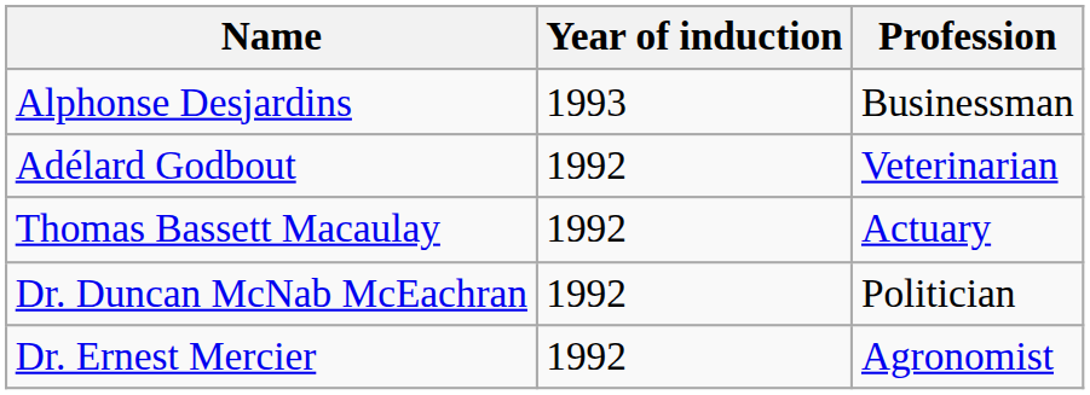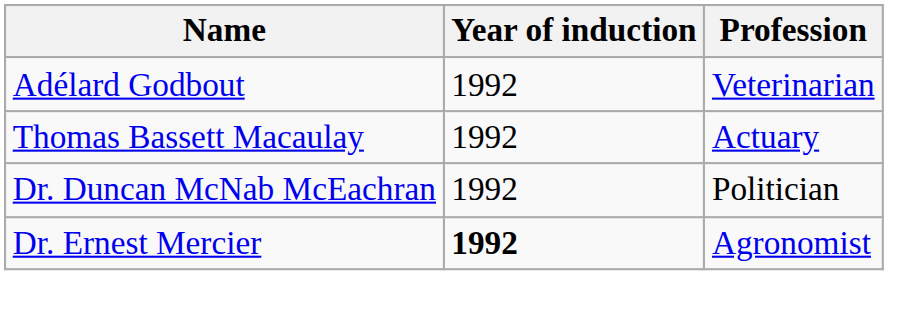- row: Alphonse Desjardins | 1993 | Businessman
Dr. Ernest Mercier | Year of induction: normal -> bold
